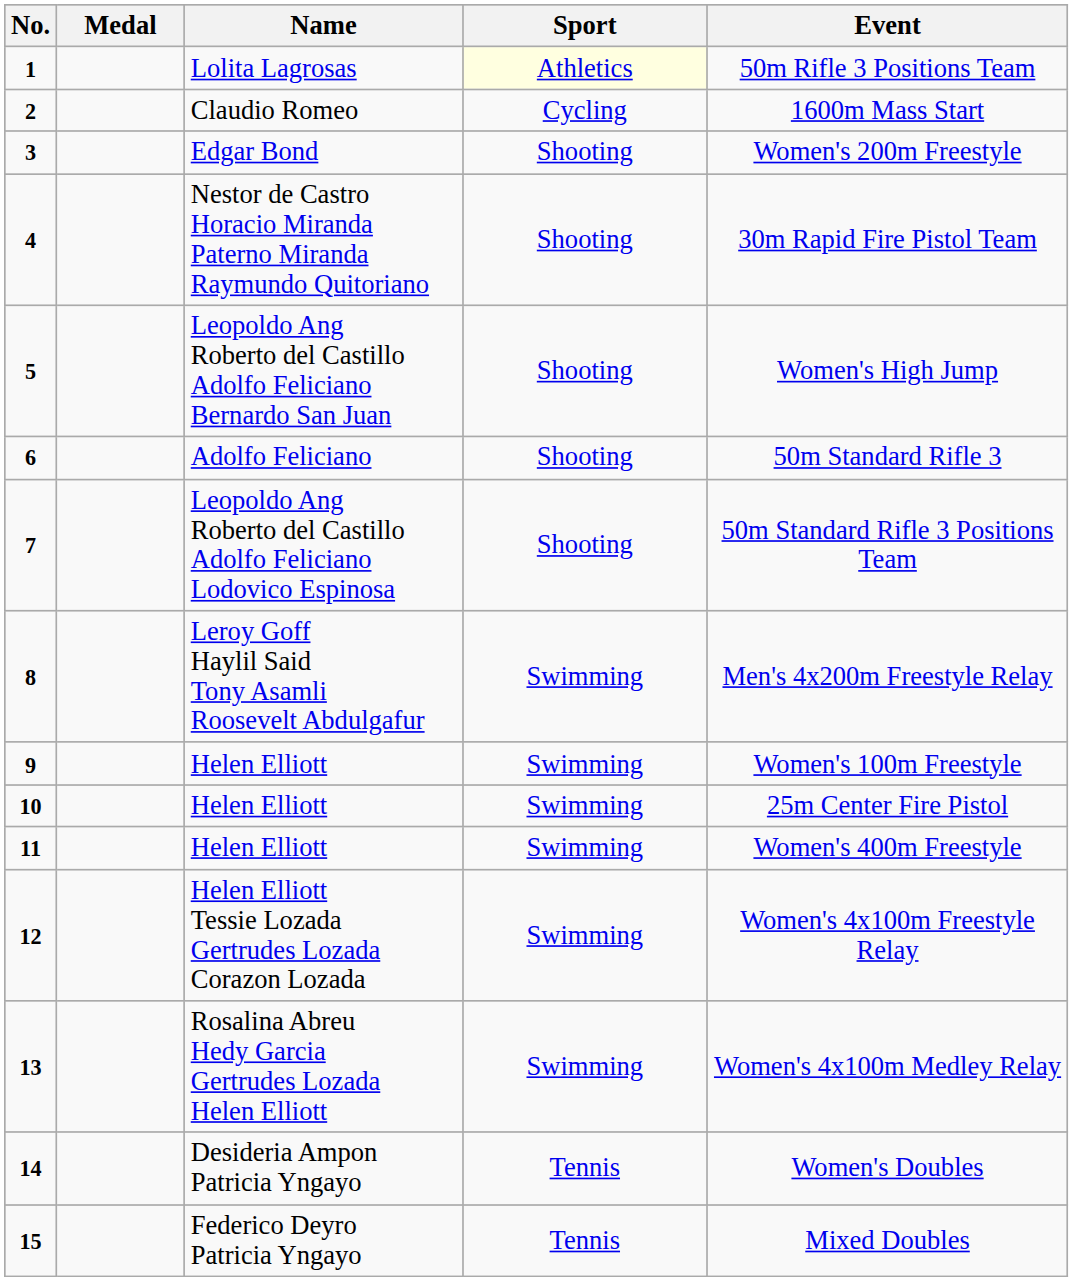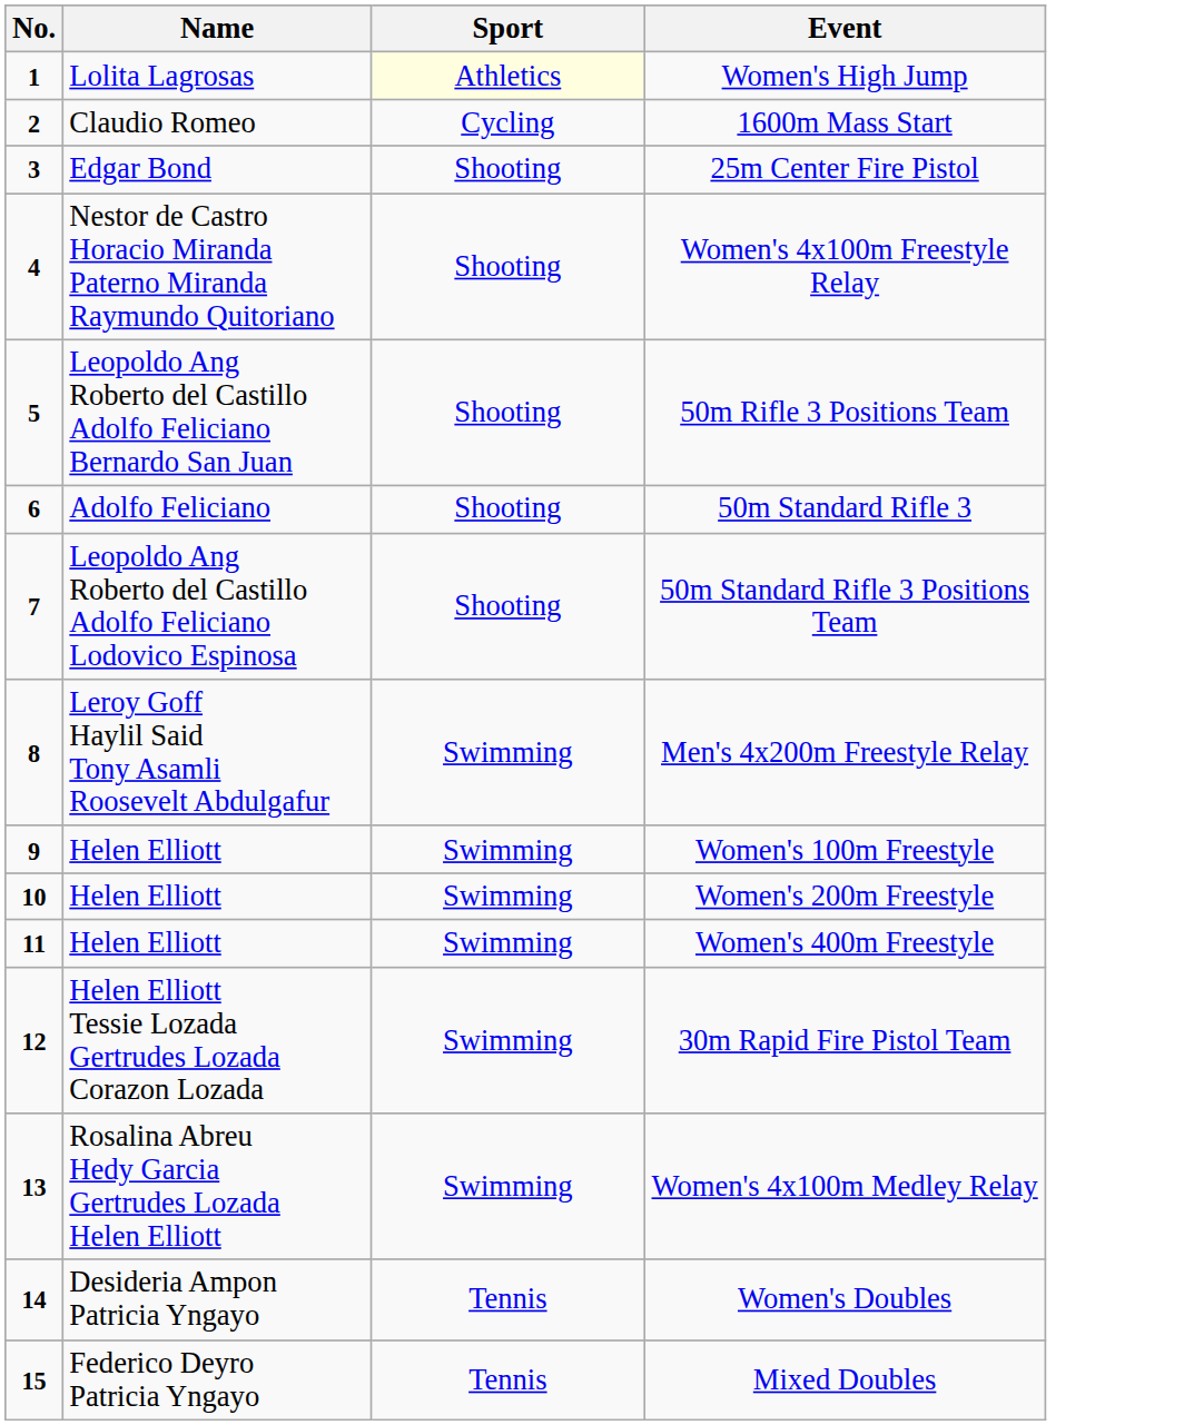- column: Medal
1 | Event: 50m Rifle 3 Positions Team -> Women's High Jump
3 | Event: Women's 200m Freestyle -> 25m Center Fire Pistol
4 | Event: 30m Rapid Fire Pistol Team -> Women's 4x100m Freestyle Relay
5 | Event: Women's High Jump -> 50m Rifle 3 Positions Team
10 | Event: 25m Center Fire Pistol -> Women's 200m Freestyle
12 | Event: Women's 4x100m Freestyle Relay -> 30m Rapid Fire Pistol Team
